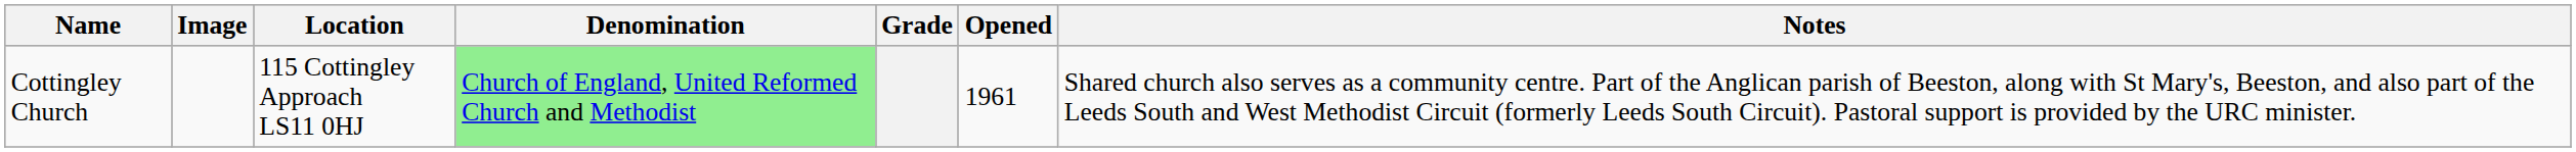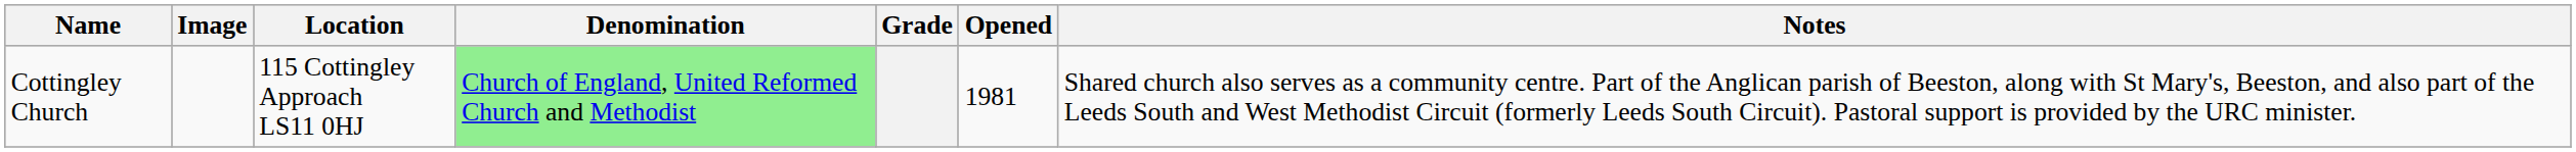Cottingley Church | Opened: 1961 -> 1981
